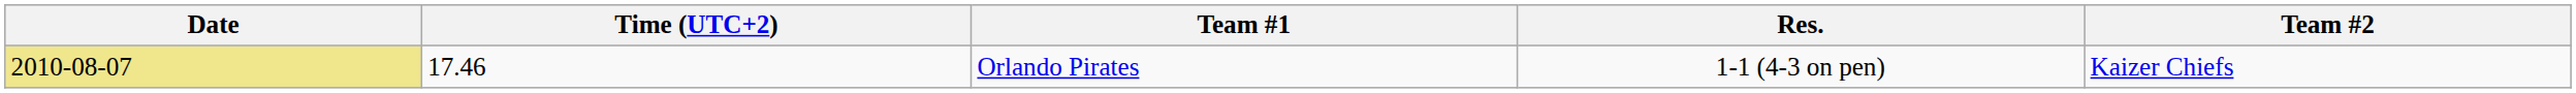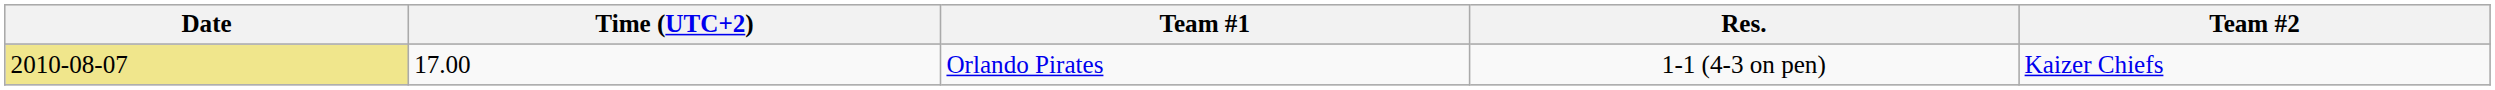Orlando Pirates | Time (UTC+2): 17.46 -> 17.00
